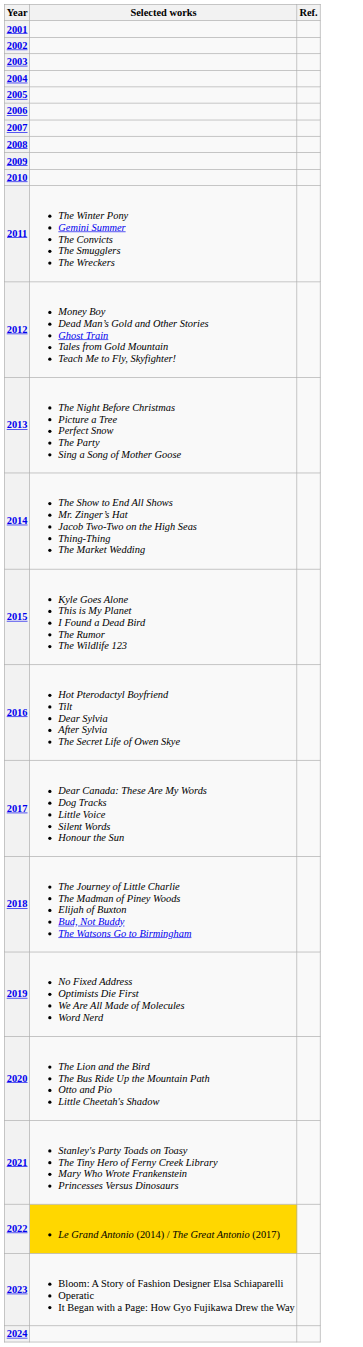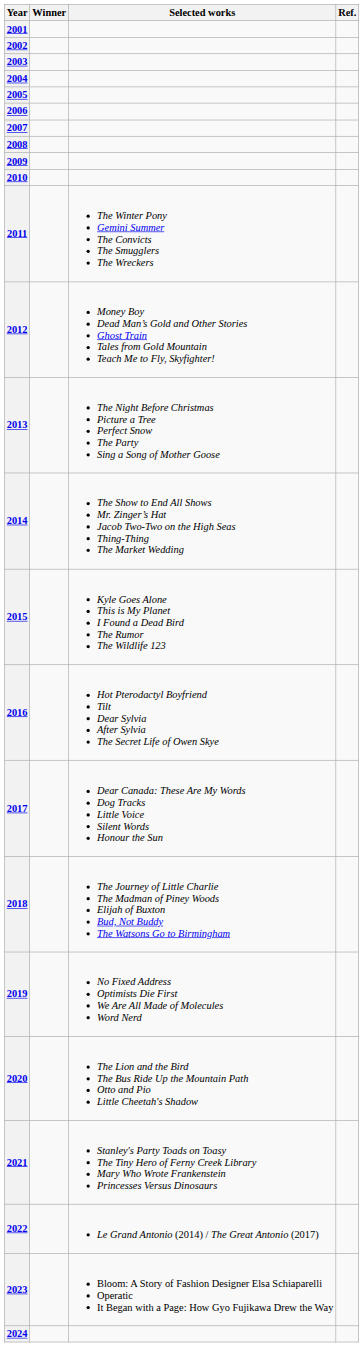+ column: Winner
2022 | Selected works: gold background -> no background
